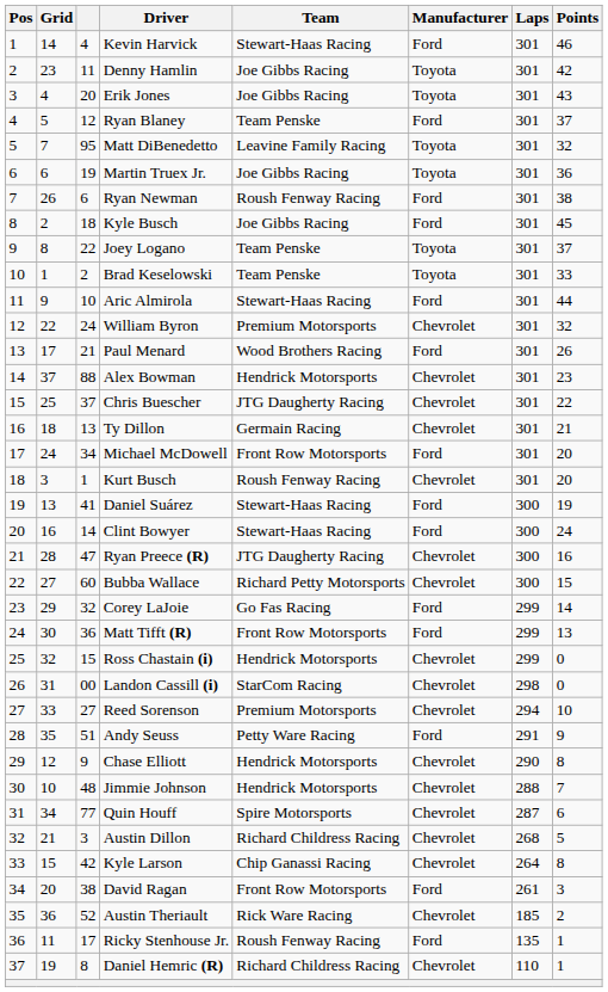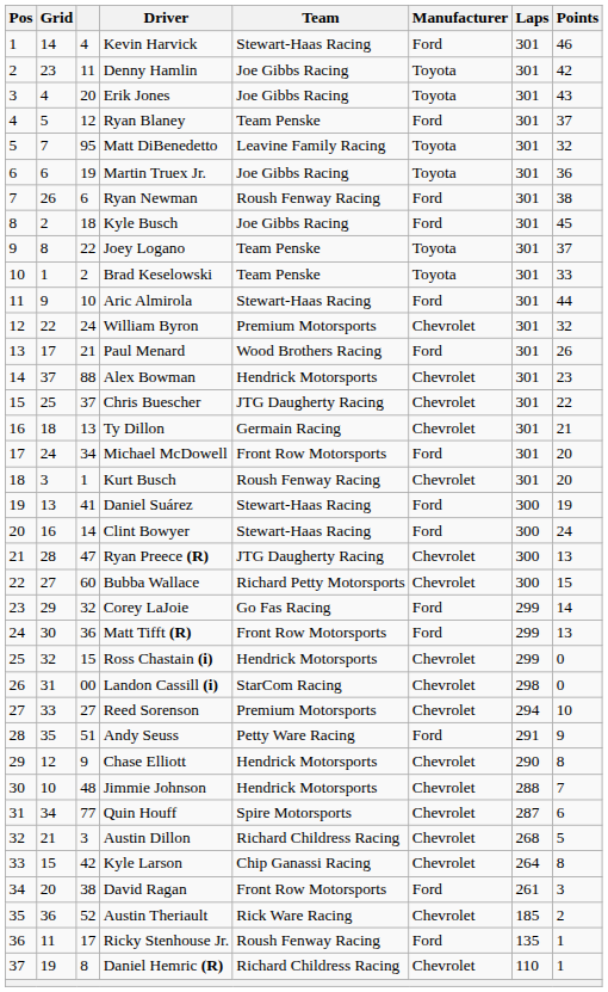Ryan Preece (R) | Points: 16 -> 13
